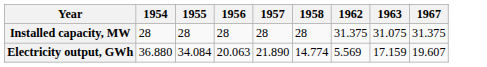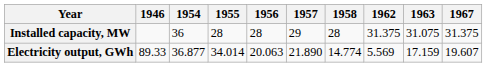+ column: 1946 | 89.33
Installed capacity, MW | 1954: 28 -> 36
Installed capacity, MW | 1957: 28 -> 29
Electricity output, GWh | 1954: 36.880 -> 36.877
Electricity output, GWh | 1955: 34.084 -> 34.014
